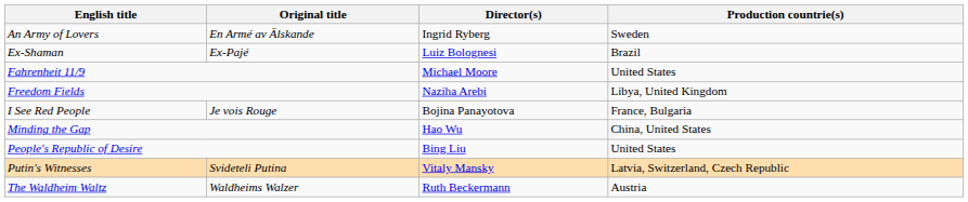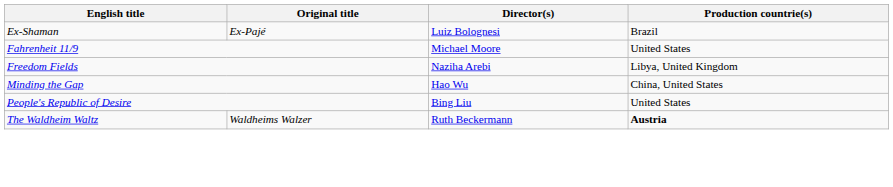- row: An Army of Lovers | En Armé av Älskande | Ingrid Ryberg | Sweden
- row: I See Red People | Je vois Rouge | Bojina Panayotova | France, Bulgaria
- row: Putin's Witnesses | Svideteli Putina | Vitaly Mansky | Latvia, Switzerland, Czech Republic
The Waldheim Waltz | Production countrie(s): normal -> bold
